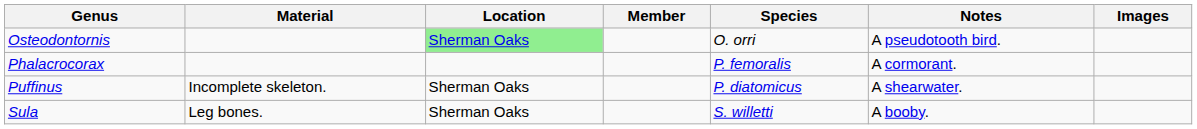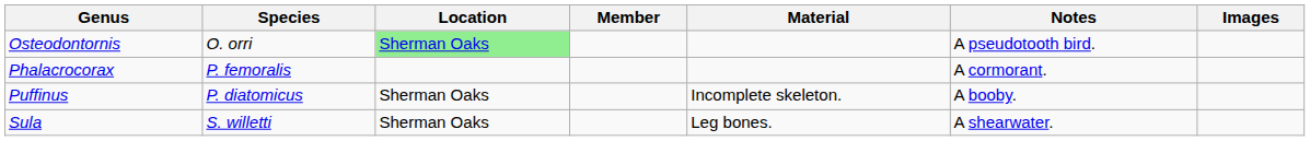columns swapped: Species <-> Material
Puffinus | Notes: A shearwater. -> A booby.
Sula | Notes: A booby. -> A shearwater.
